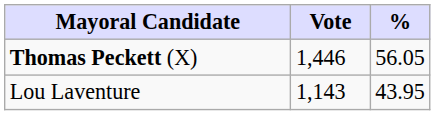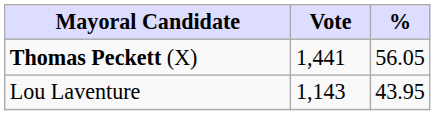Thomas Peckett (X) | Vote: 1,446 -> 1,441
